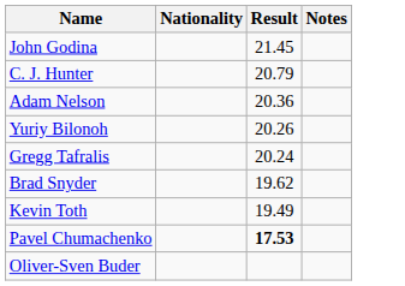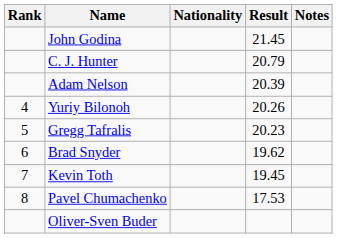+ column: Rank | 4 | 5 | 6 | 7 | 8
Adam Nelson | Result: 20.36 -> 20.39
Gregg Tafralis | Result: 20.24 -> 20.23
Kevin Toth | Result: 19.49 -> 19.45
Pavel Chumachenko | Result: bold -> normal
